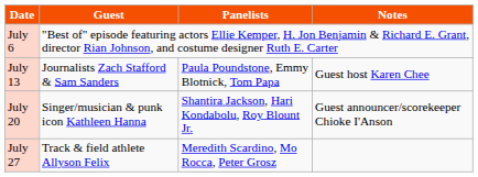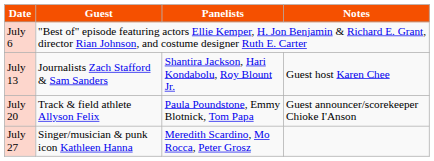July 13 | Panelists: Paula Poundstone, Emmy Blotnick, Tom Papa -> Shantira Jackson, Hari Kondabolu, Roy Blount Jr.
July 20 | Guest: Singer/musician & punk icon Kathleen Hanna -> Track & field athlete Allyson Felix
July 20 | Panelists: Shantira Jackson, Hari Kondabolu, Roy Blount Jr. -> Paula Poundstone, Emmy Blotnick, Tom Papa
July 27 | Guest: Track & field athlete Allyson Felix -> Singer/musician & punk icon Kathleen Hanna
